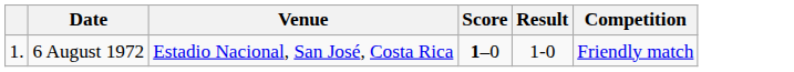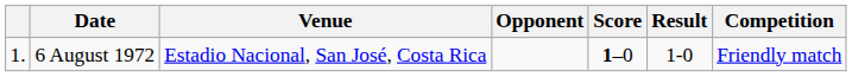+ column: Opponent
